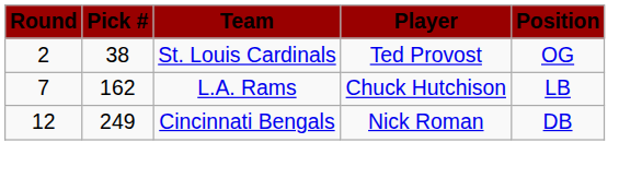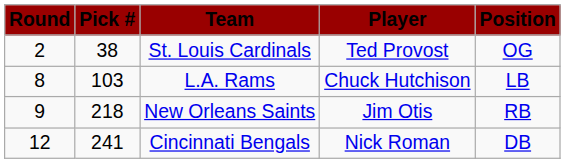L.A. Rams | Round: 7 -> 8
L.A. Rams | Pick #: 162 -> 103
+ row: 9 | 218 | New Orleans Saints | Jim Otis | RB
Cincinnati Bengals | Pick #: 249 -> 241
